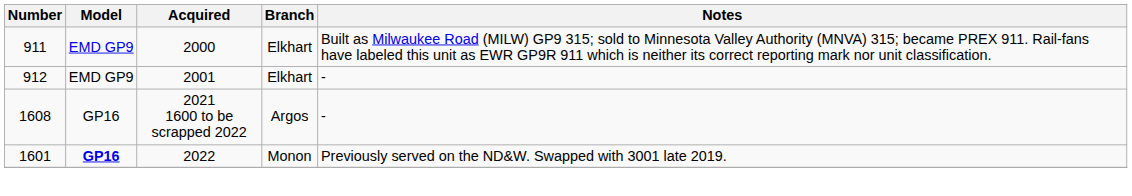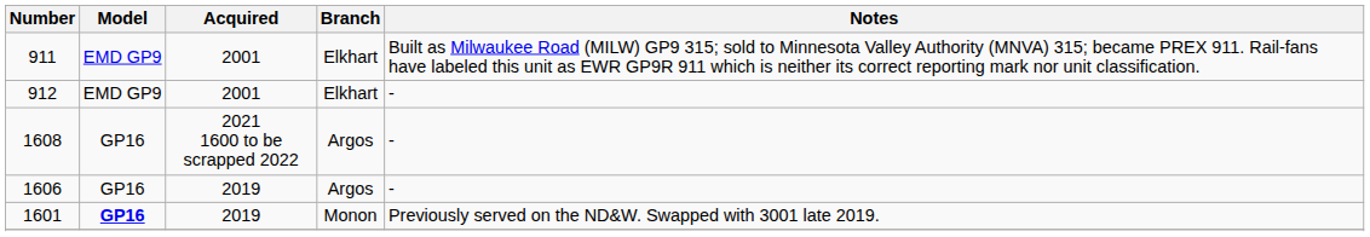911 | Acquired: 2000 -> 2001
+ row: 1606 | GP16 | 2019 | Argos | -
1601 | Acquired: 2022 -> 2019
